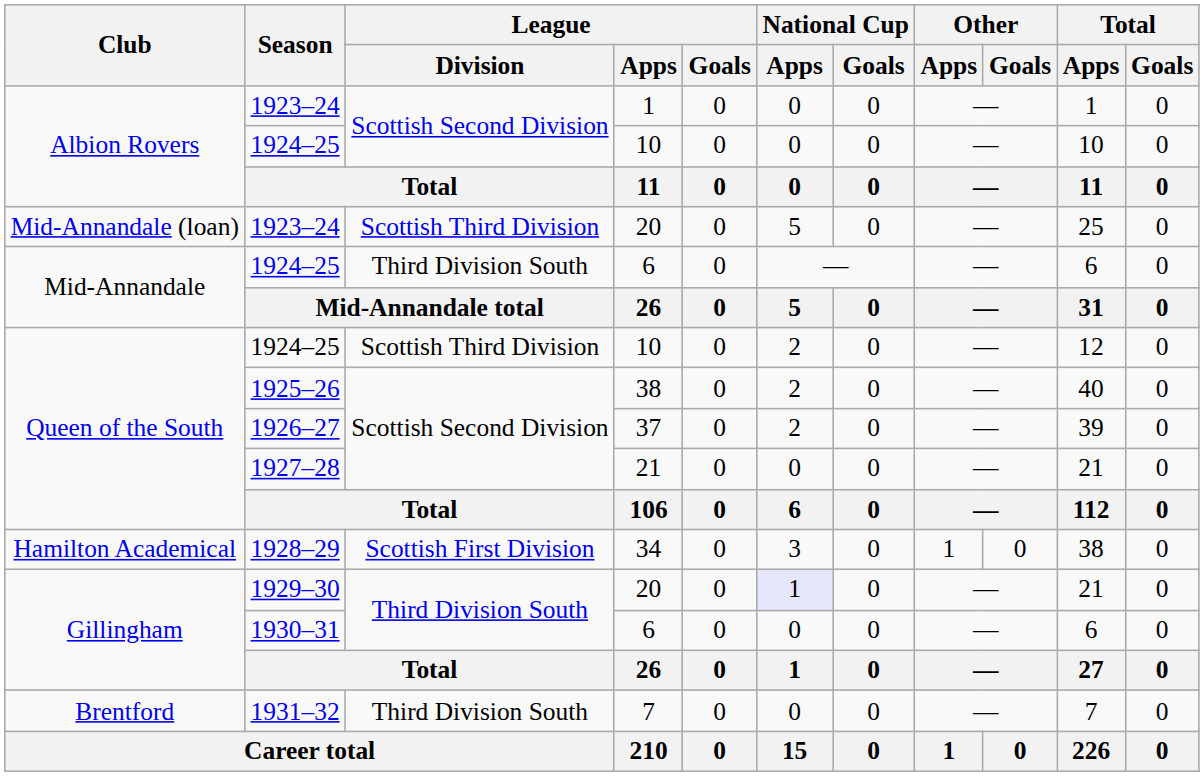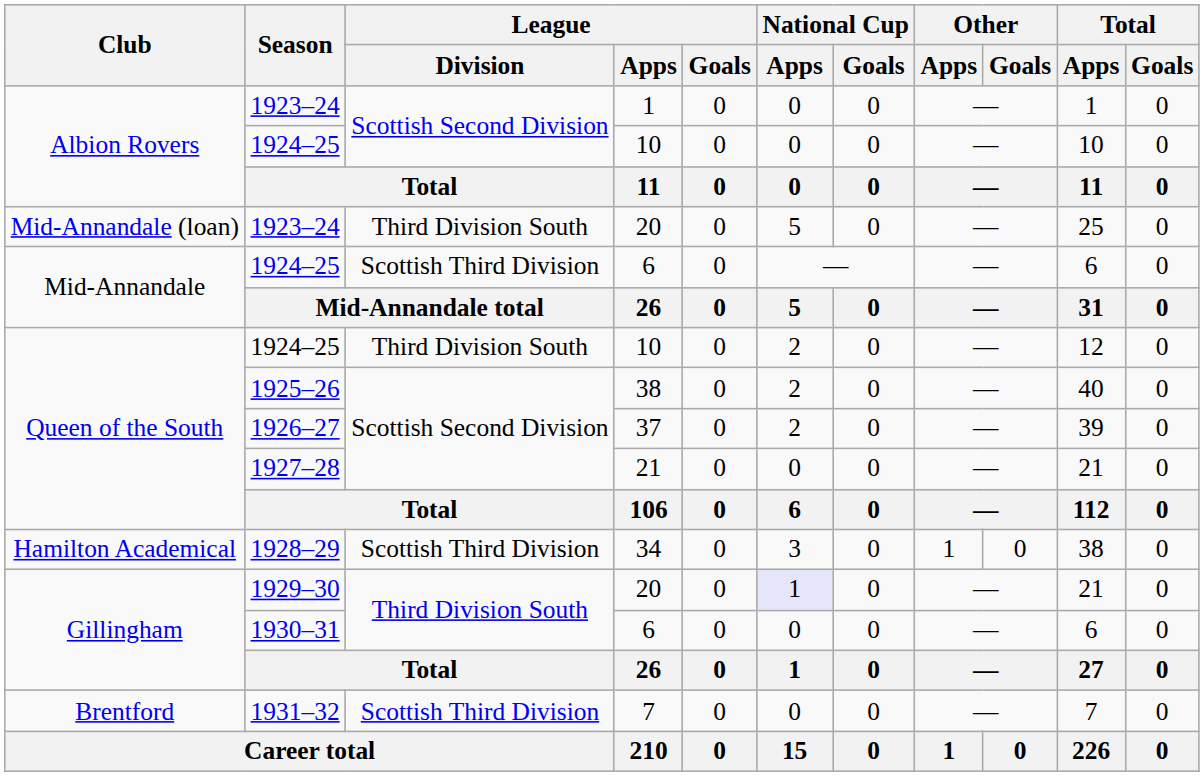Mid-Annandale (loan) / 1923–24 | League / Division: Scottish Third Division -> Third Division South
Mid-Annandale / 1924–25 | League / Division: Third Division South -> Scottish Third Division
Queen of the South / 1924–25 | League / Division: Scottish Third Division -> Third Division South
1928–29 | League / Division: Scottish First Division -> Scottish Third Division
1931–32 | League / Division: Third Division South -> Scottish Third Division
